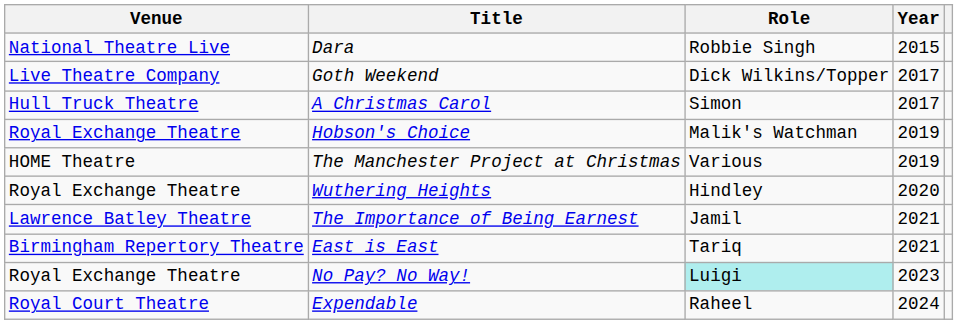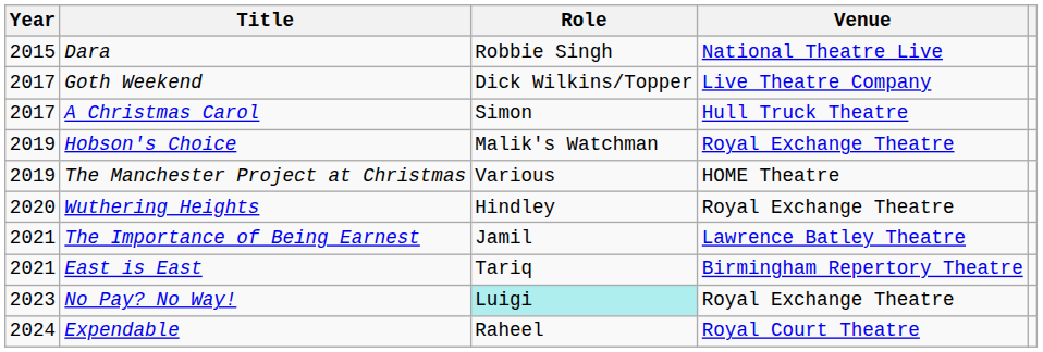columns swapped: Year <-> Venue
